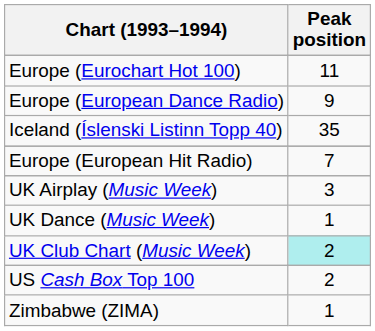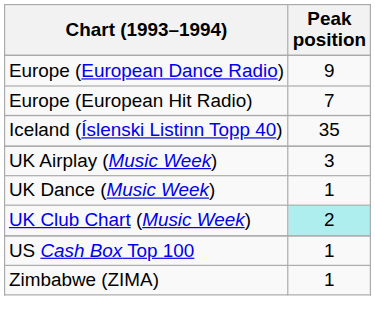- row: Europe (Eurochart Hot 100) | 11
rows swapped: Europe (European Hit Radio) <-> Iceland (Íslenski Listinn Topp 40)
US Cash Box Top 100 | Peak position: 2 -> 1
